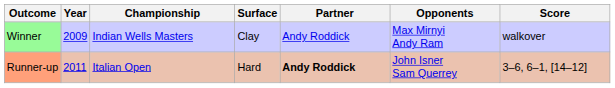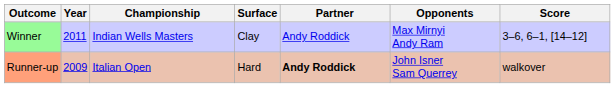Winner | Year: 2009 -> 2011
Winner | Score: walkover -> 3–6, 6–1, [14–12]
Runner-up | Year: 2011 -> 2009
Runner-up | Score: 3–6, 6–1, [14–12] -> walkover
